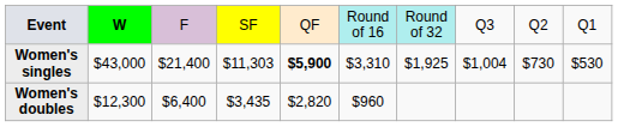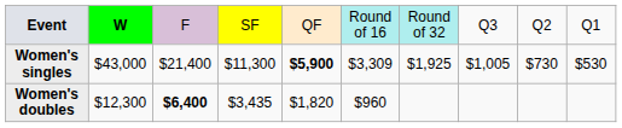Women's singles | column 4: $11,303 -> $11,300
Women's singles | column 6: $3,310 -> $3,309
Women's singles | column 8: $1,004 -> $1,005
Women's doubles | column 3: normal -> bold
Women's doubles | column 5: $2,820 -> $1,820
